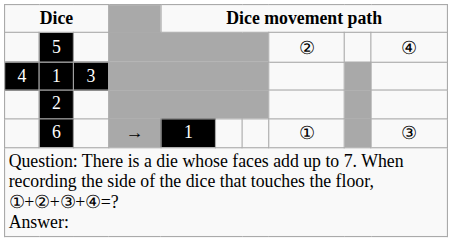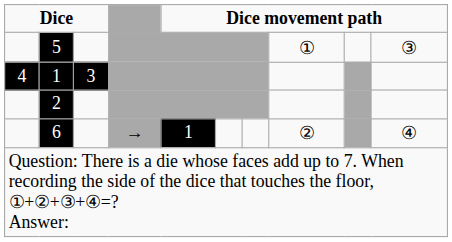5 | column 8: ② -> ①
5 | column 10: ④ -> ③
6 | column 8: ① -> ②
6 | column 10: ③ -> ④
